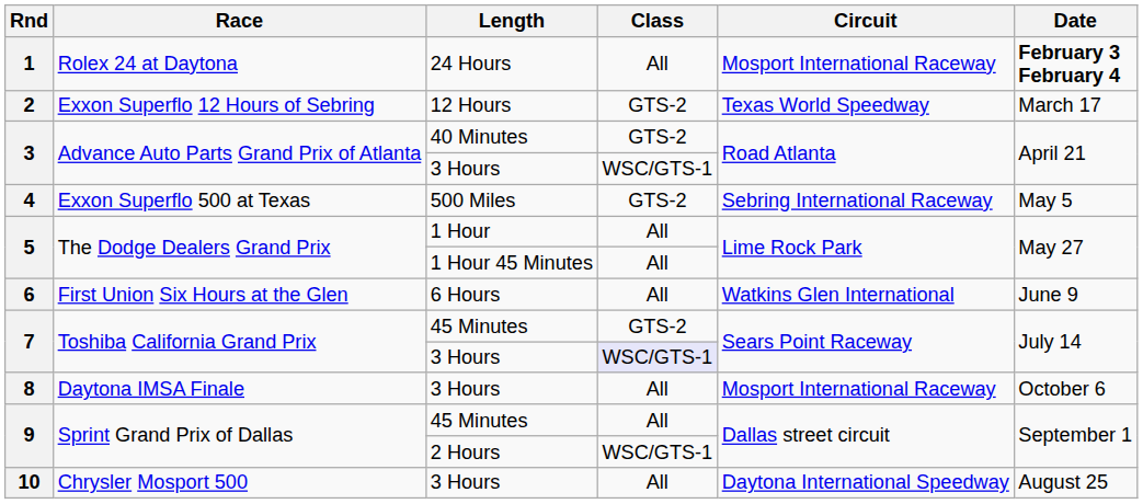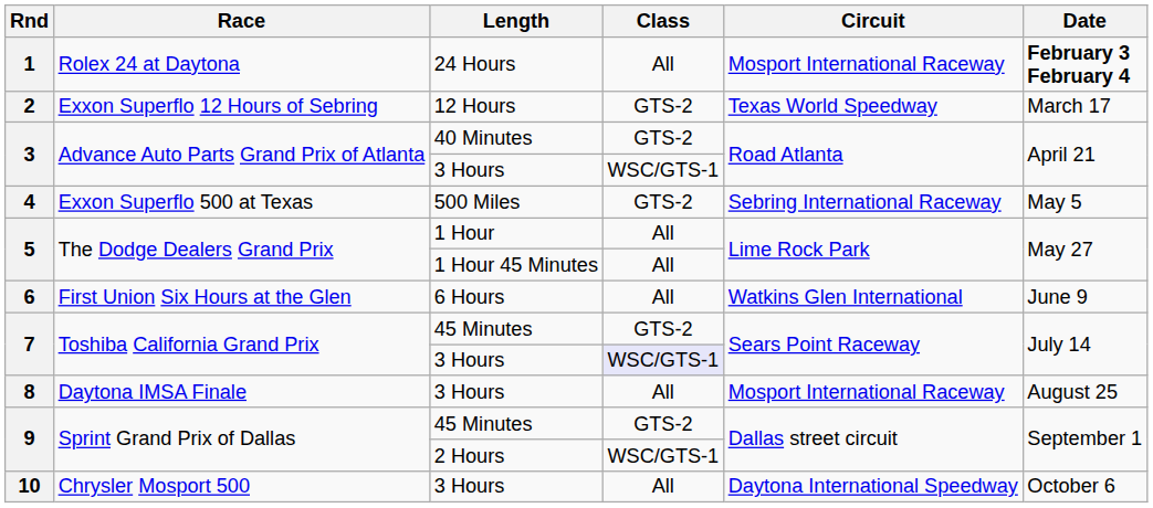8 | Date: October 6 -> August 25
9 / 45 Minutes | Class: All -> GTS-2
10 | Date: August 25 -> October 6
